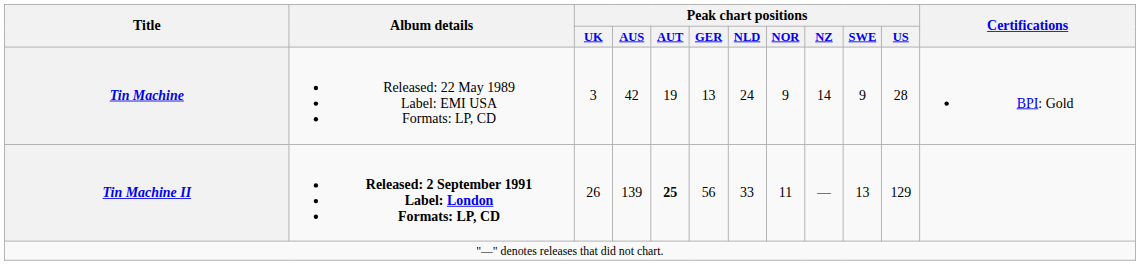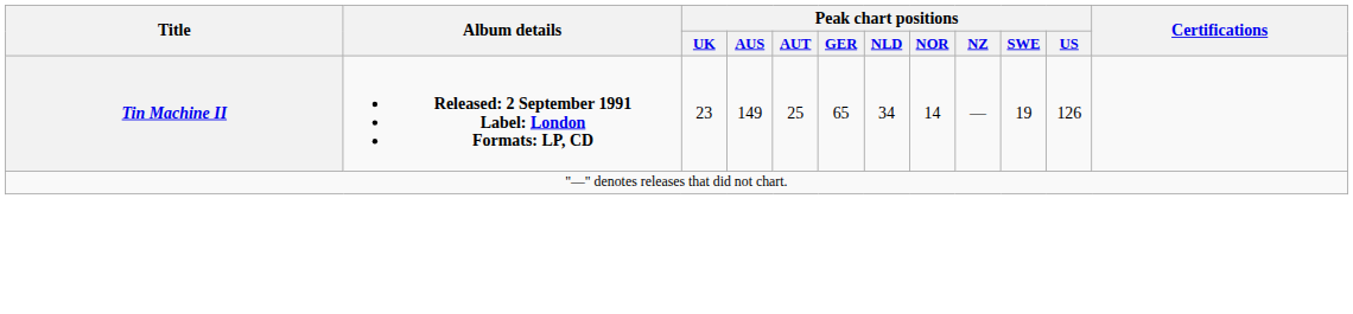- row: Tin Machine | Released: 22 May 1989 Label: EMI USA Formats: LP, CD | 3 | 42 | 19 | 13 | 24 | 9 | 14 | 9 | 28 | BPI: Gold
Tin Machine II | Peak chart positions / UK: 26 -> 23
Tin Machine II | Peak chart positions / AUS: 139 -> 149
Tin Machine II | Peak chart positions / AUT: bold -> normal
Tin Machine II | Peak chart positions / GER: 56 -> 65
Tin Machine II | Peak chart positions / NLD: 33 -> 34
Tin Machine II | Peak chart positions / NOR: 11 -> 14
Tin Machine II | Peak chart positions / SWE: 13 -> 19
Tin Machine II | Peak chart positions / US: 129 -> 126
